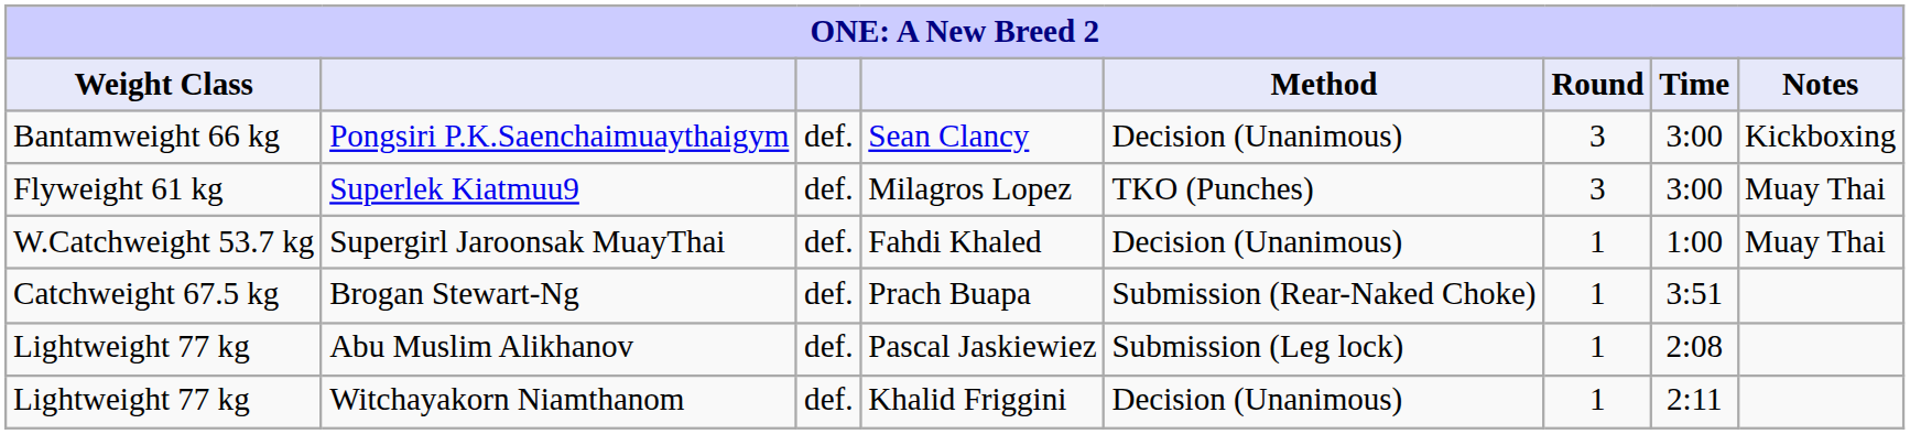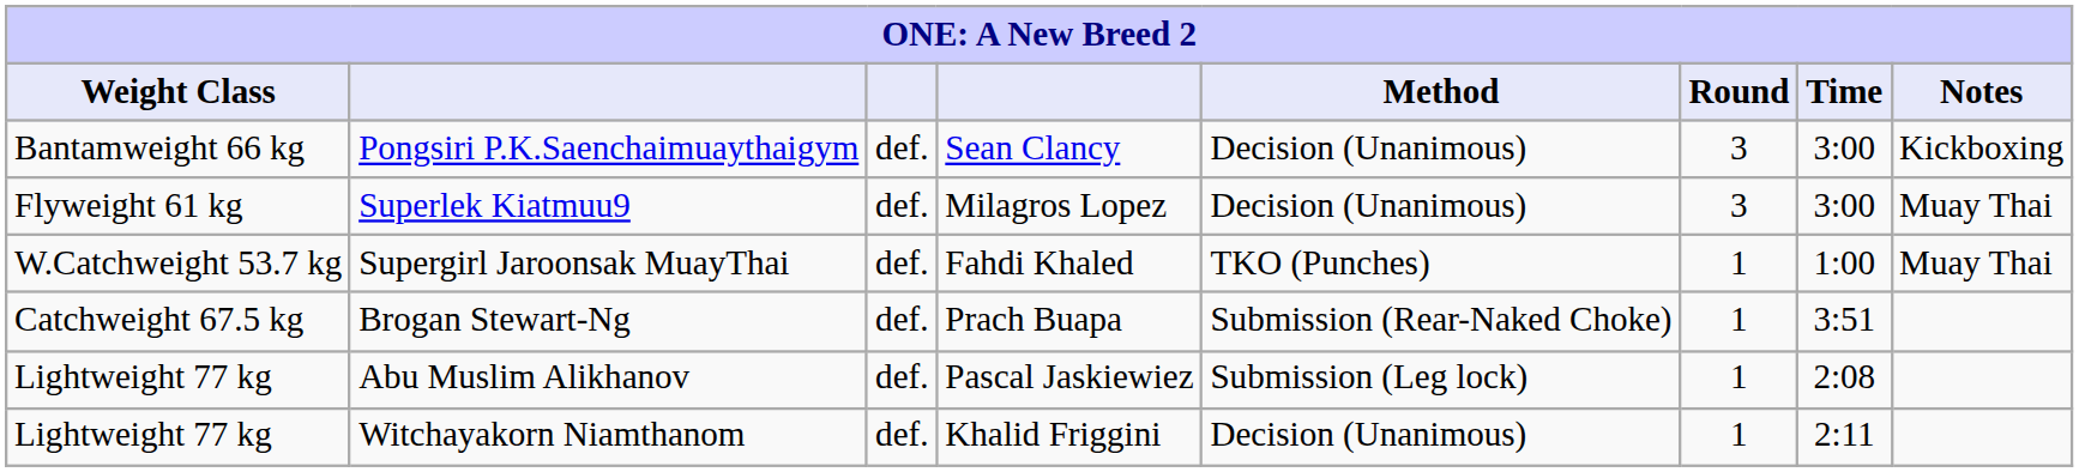Superlek Kiatmuu9 | Method: TKO (Punches) -> Decision (Unanimous)
Supergirl Jaroonsak MuayThai | Method: Decision (Unanimous) -> TKO (Punches)
